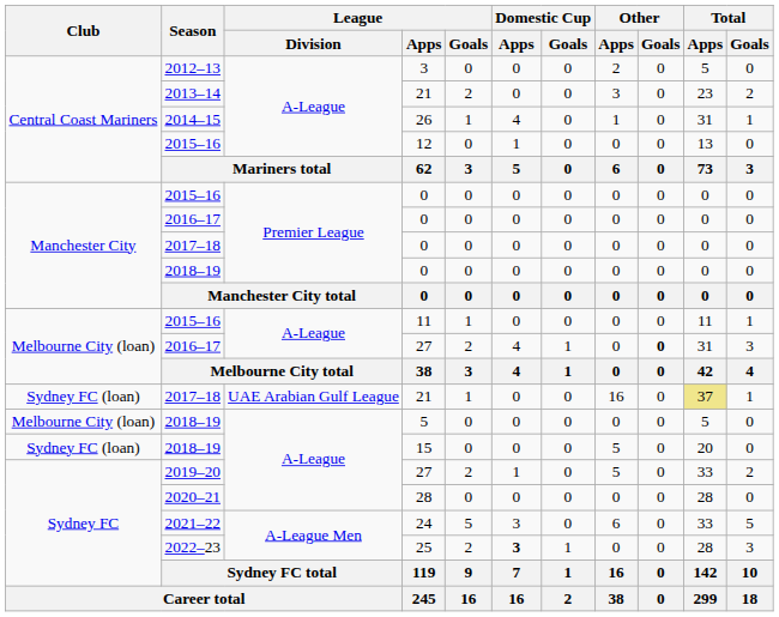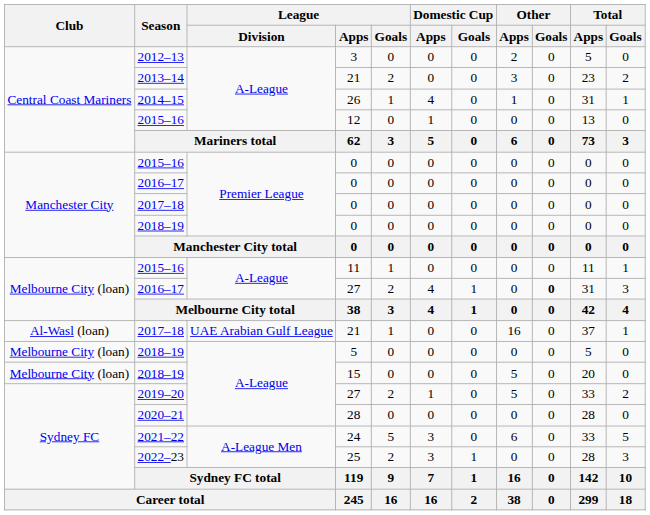2017–18 / 21 | Club: Sydney FC (loan) -> Al-Wasl (loan)
2017–18 / 21 | Total / Apps: khaki background -> no background
15 | Club: Sydney FC (loan) -> Melbourne City (loan)
25 | Domestic Cup / Apps: bold -> normal
